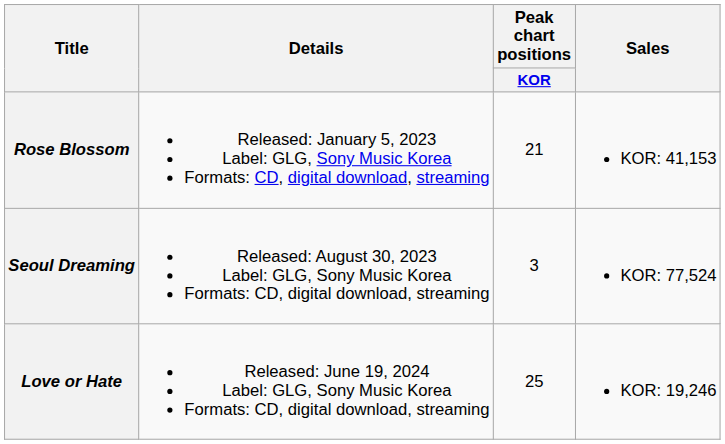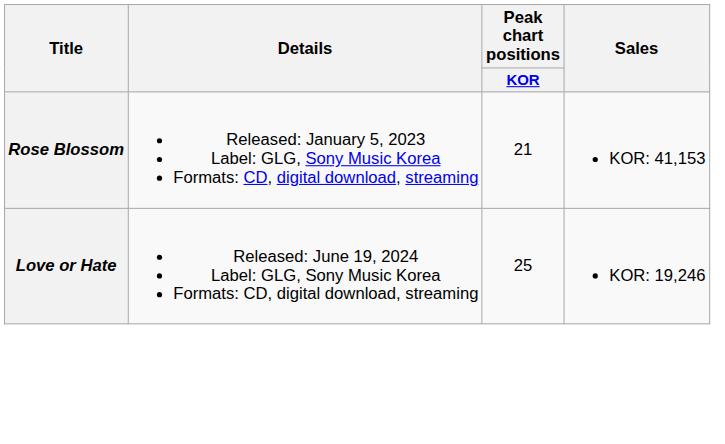- row: Seoul Dreaming | Released: August 30, 2023 Label: GLG, Sony Music Korea Formats: CD, digital download, streaming | 3 | KOR: 77,524
